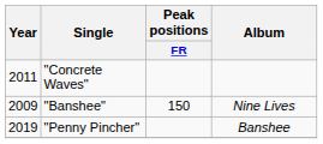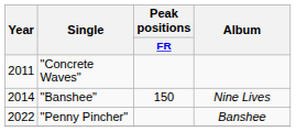"Banshee" | Year: 2009 -> 2014
"Penny Pincher" | Year: 2019 -> 2022
